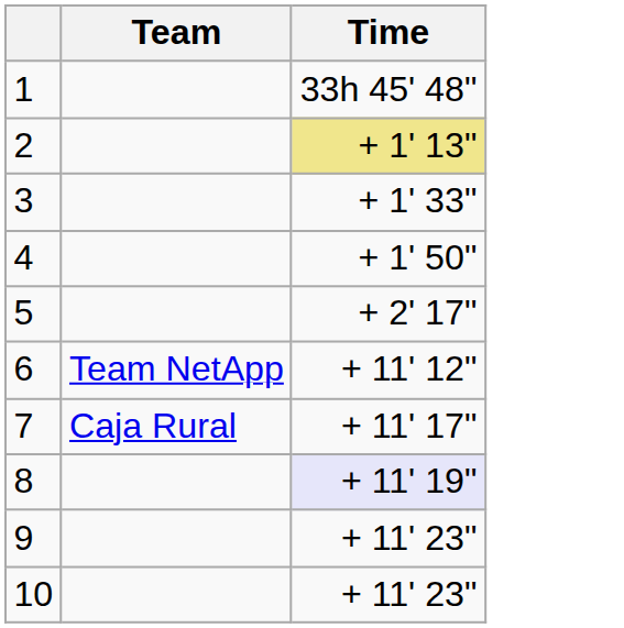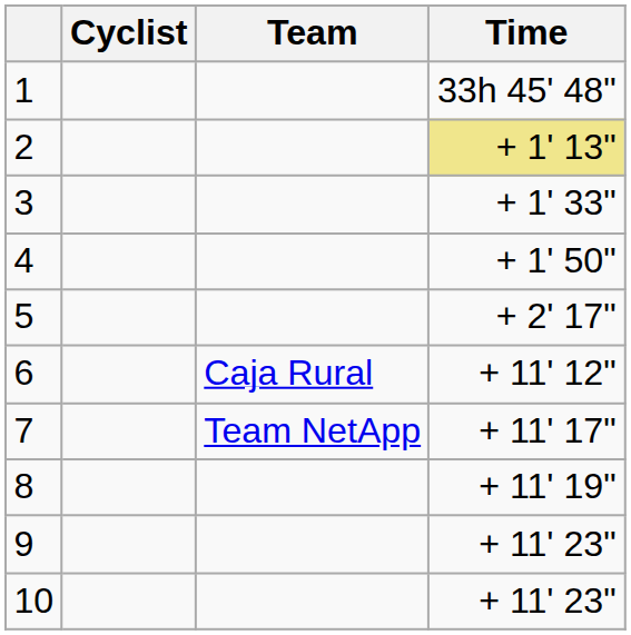+ column: Cyclist
6 | Team: Team NetApp -> Caja Rural
7 | Team: Caja Rural -> Team NetApp
8 | Time: lavender background -> no background
